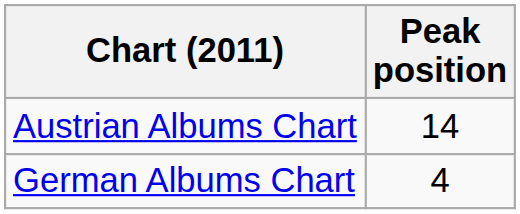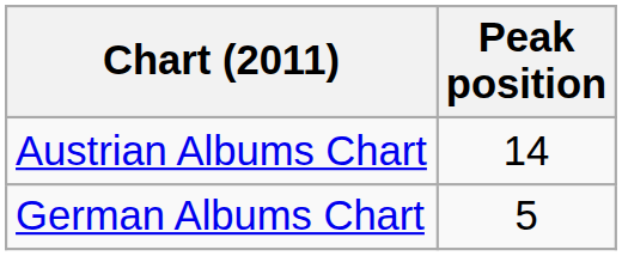German Albums Chart | Peak position: 4 -> 5
